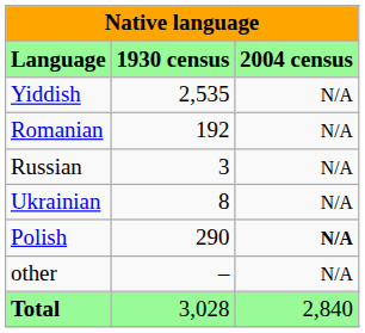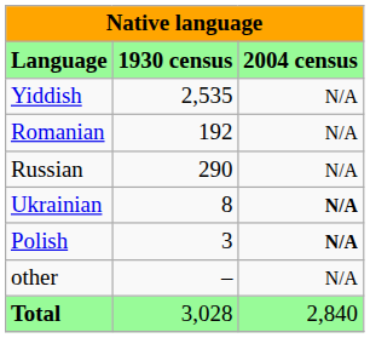Russian | column 2: 3 -> 290
Ukrainian | column 3: normal -> bold
Polish | column 2: 290 -> 3
